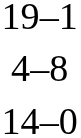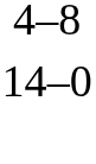- row: 19–1
